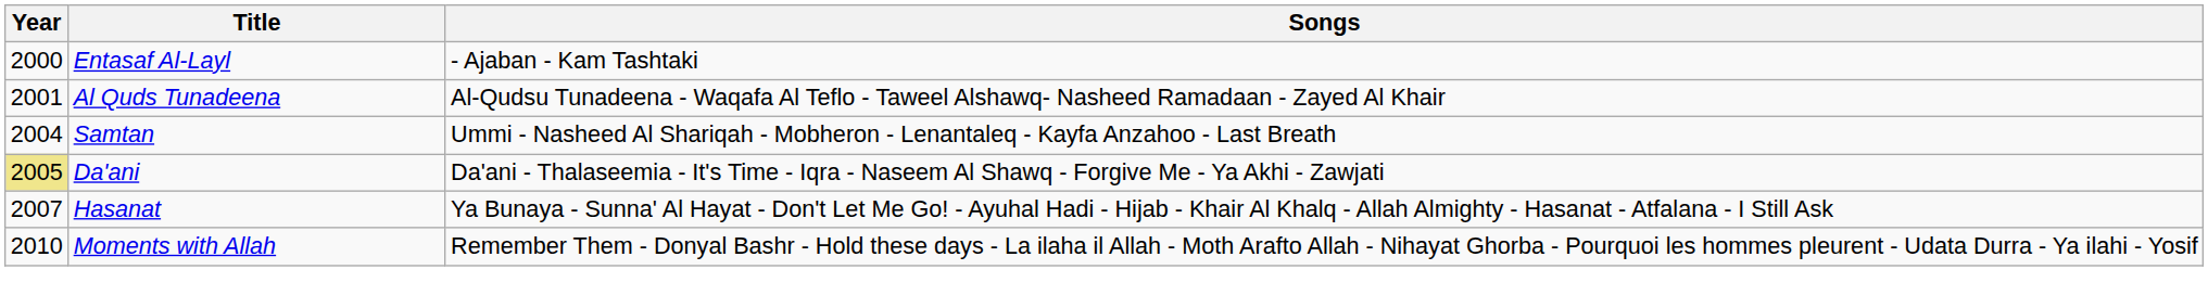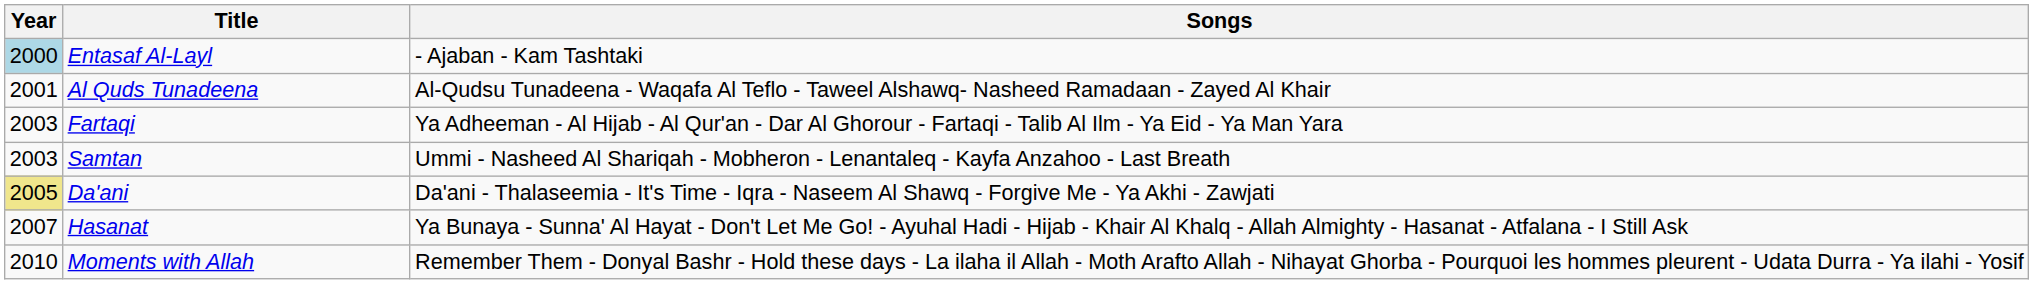Entasaf Al-Layl | Year: no background -> lightblue background
+ row: 2003 | Fartaqi | Ya Adheeman - Al Hijab - Al Qur'an - Dar Al Ghorour - Fartaqi - Talib Al Ilm - Ya Eid - Ya Man Yara
Samtan | Year: 2004 -> 2003
